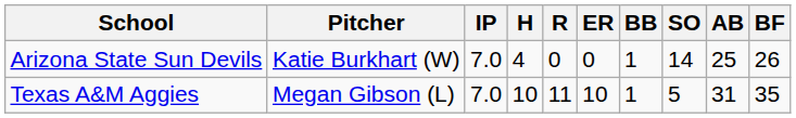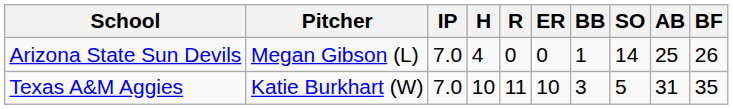Arizona State Sun Devils | Pitcher: Katie Burkhart (W) -> Megan Gibson (L)
Texas A&M Aggies | Pitcher: Megan Gibson (L) -> Katie Burkhart (W)
Texas A&M Aggies | BB: 1 -> 3
